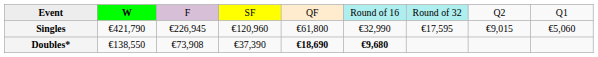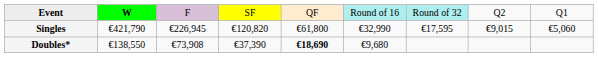Singles | column 4: €120,960 -> €120,820
Doubles* | column 6: bold -> normal
